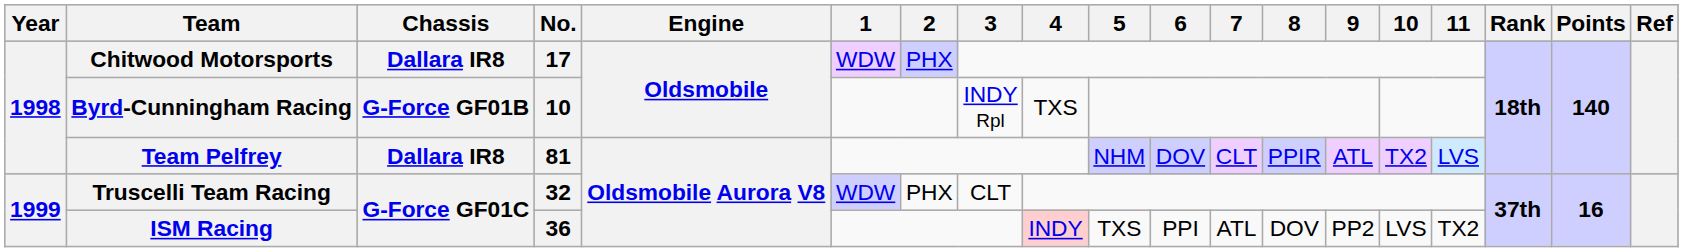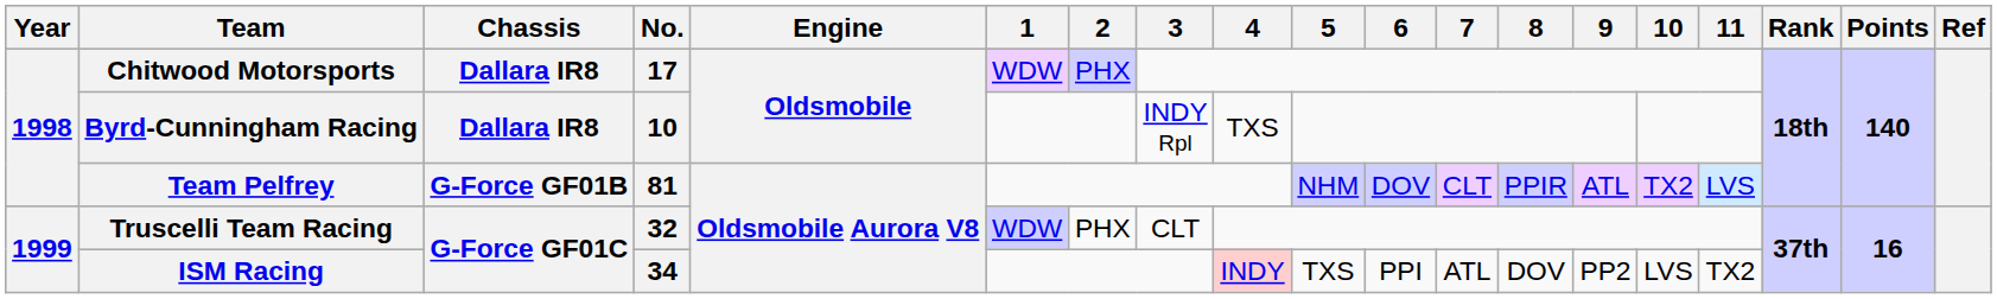Byrd-Cunningham Racing | Chassis: G-Force GF01B -> Dallara IR8
Team Pelfrey | Chassis: Dallara IR8 -> G-Force GF01B
ISM Racing | No.: 36 -> 34
